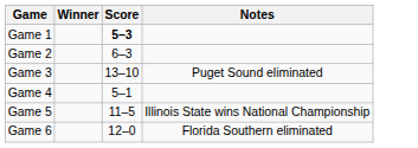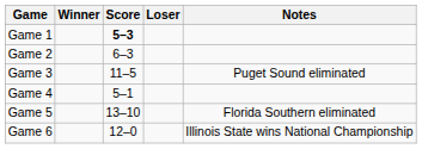+ column: Loser
Game 3 | Score: 13–10 -> 11–5
Game 5 | Score: 11–5 -> 13–10
Game 5 | Notes: Illinois State wins National Championship -> Florida Southern eliminated
Game 6 | Notes: Florida Southern eliminated -> Illinois State wins National Championship
